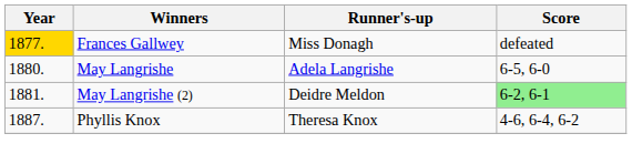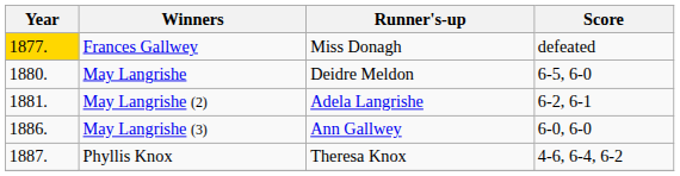May Langrishe | Runner's-up: Adela Langrishe -> Deidre Meldon
May Langrishe (2) | Runner's-up: Deidre Meldon -> Adela Langrishe
May Langrishe (2) | Score: lightgreen background -> no background
+ row: 1886. | May Langrishe (3) | Ann Gallwey | 6-0, 6-0
